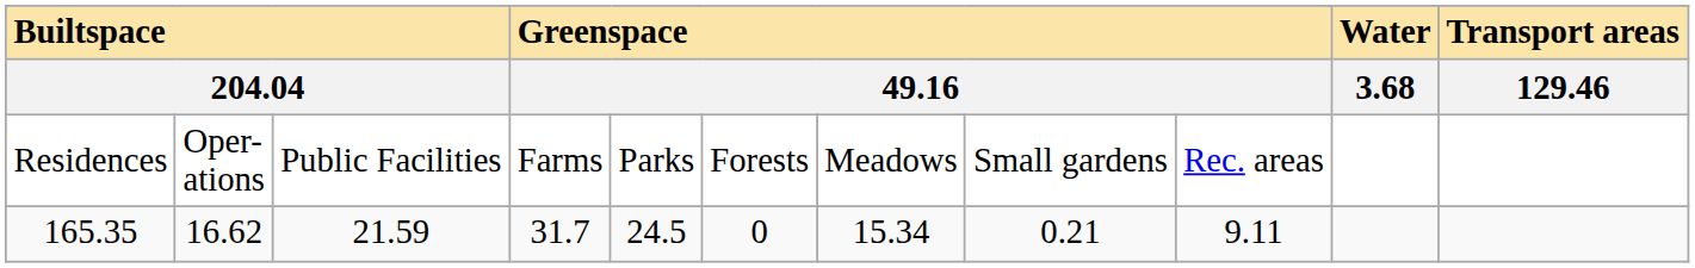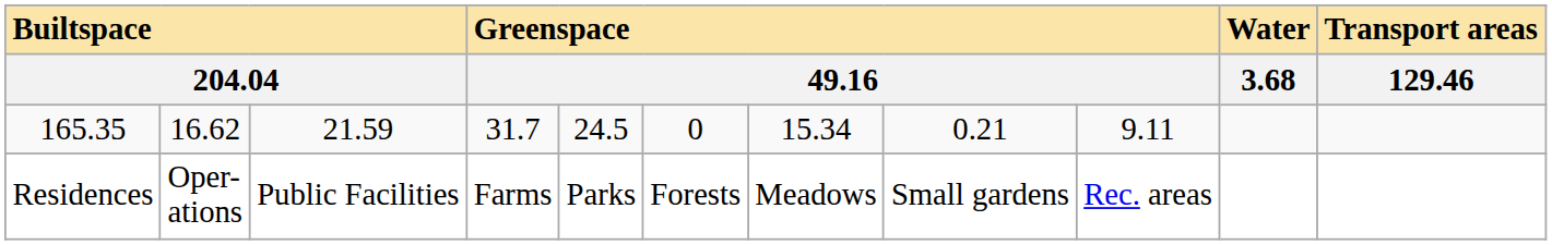rows swapped: Residences <-> 165.35
